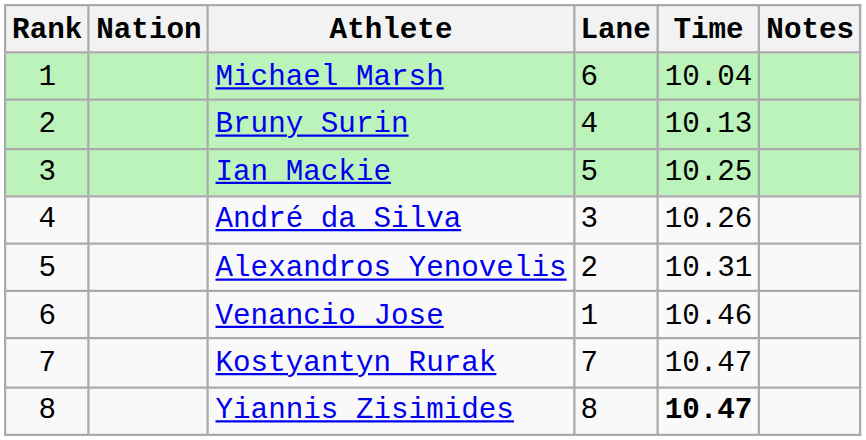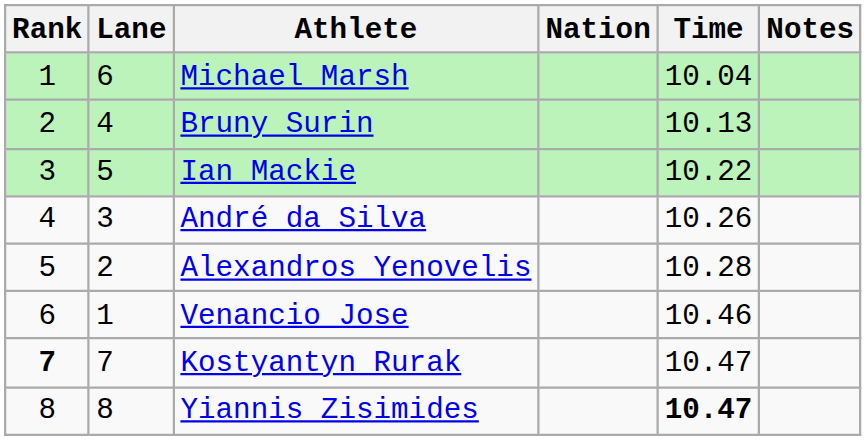columns swapped: Lane <-> Nation
Ian Mackie | Time: 10.25 -> 10.22
Alexandros Yenovelis | Time: 10.31 -> 10.28
Kostyantyn Rurak | Rank: normal -> bold
